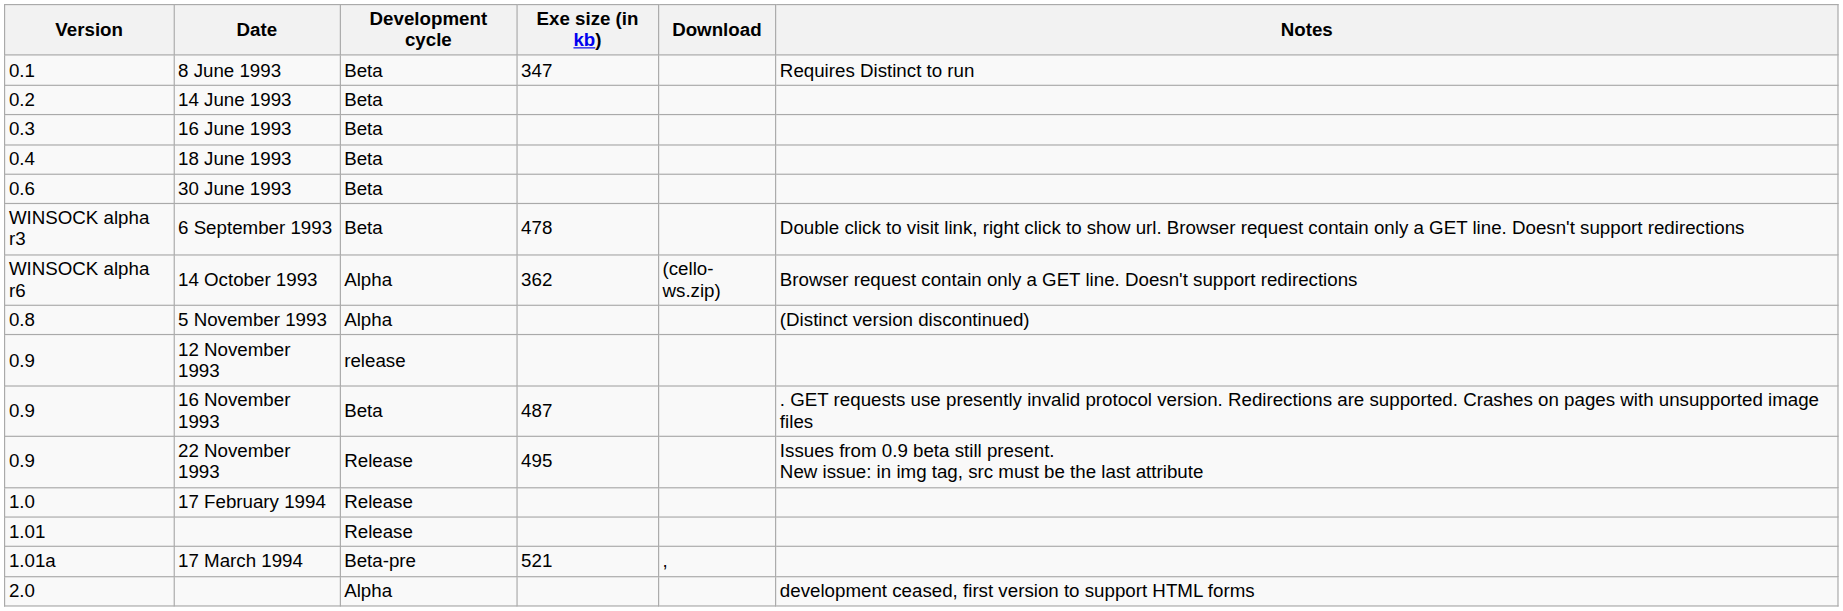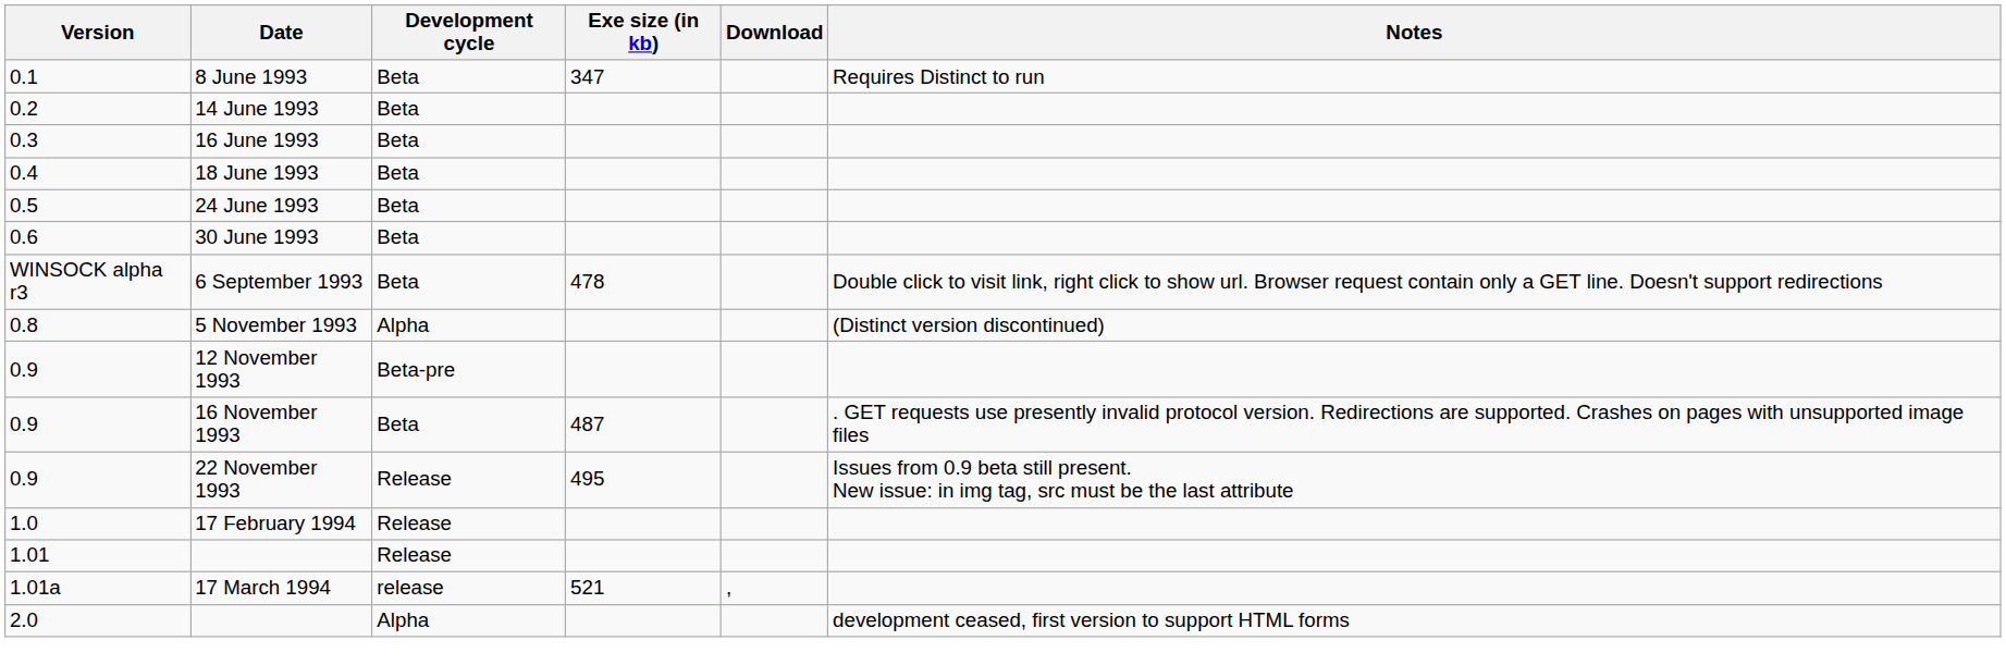+ row: 0.5 | 24 June 1993 | Beta
- row: WINSOCK alpha r6 | 14 October 1993 | Alpha | 362 | (cello-ws.zip) | Browser request contain only a GET line. Doesn't support redirections
12 November 1993 | Development cycle: release -> Beta-pre
17 March 1994 | Development cycle: Beta-pre -> release
